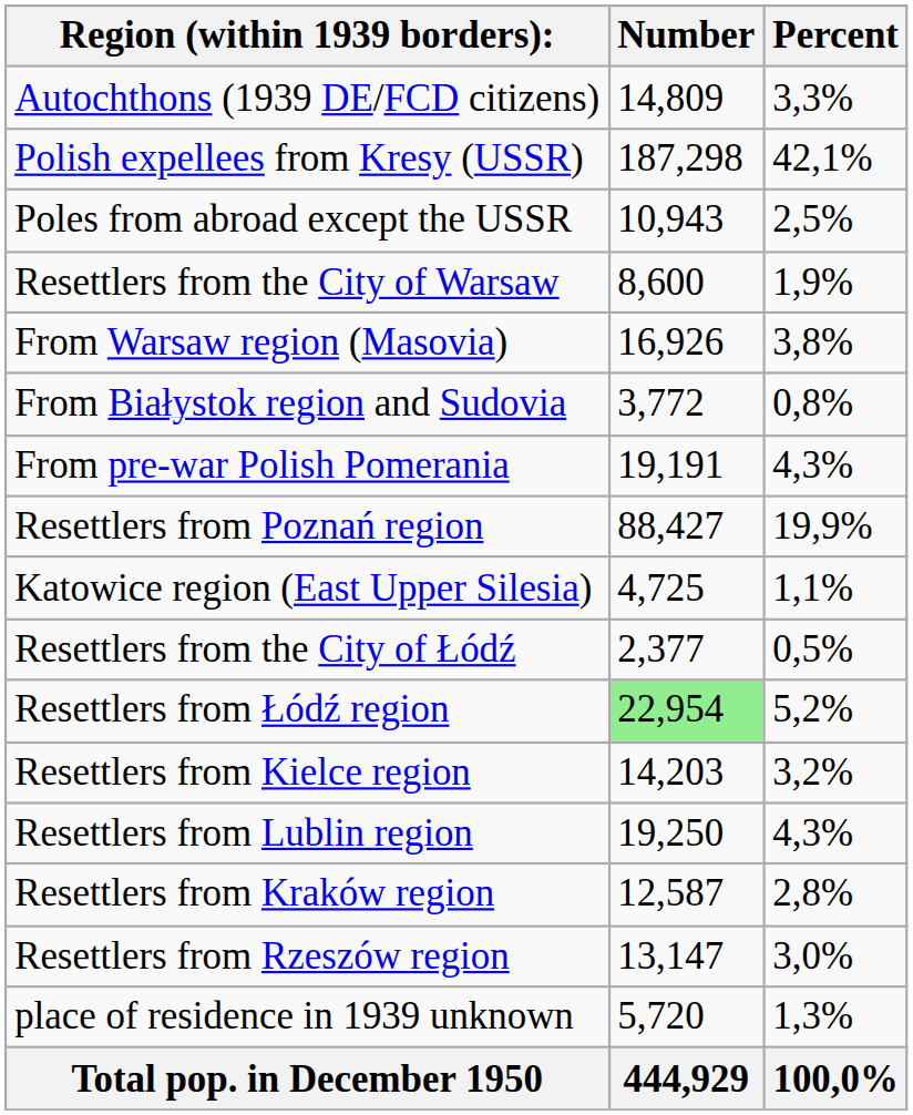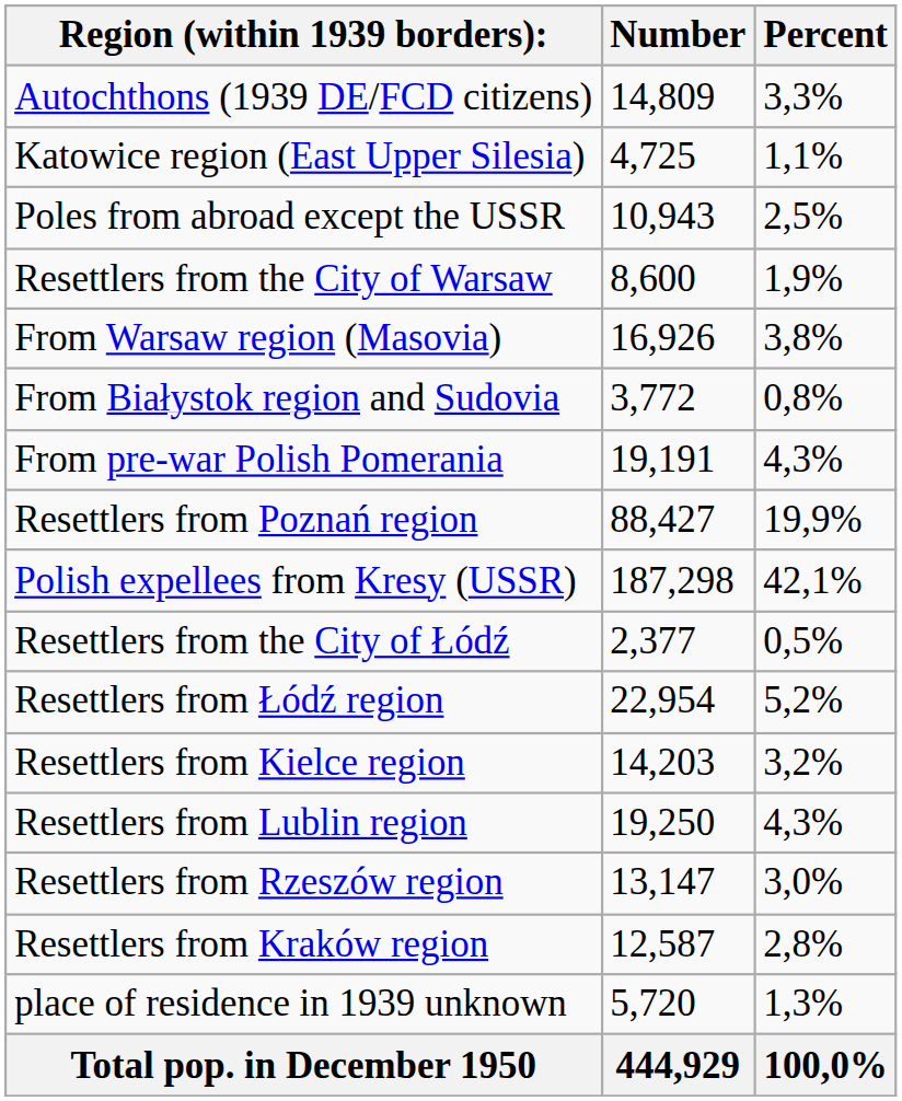rows swapped: Polish expellees from Kresy (USSR) <-> Katowice region (East Upper Silesia)
Resettlers from Łódź region | Number: lightgreen background -> no background
rows swapped: Resettlers from Kraków region <-> Resettlers from Rzeszów region
